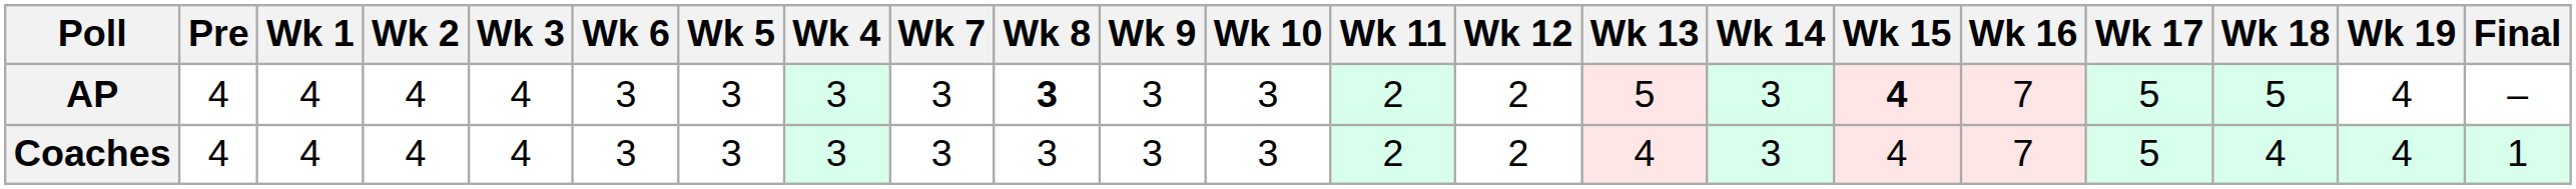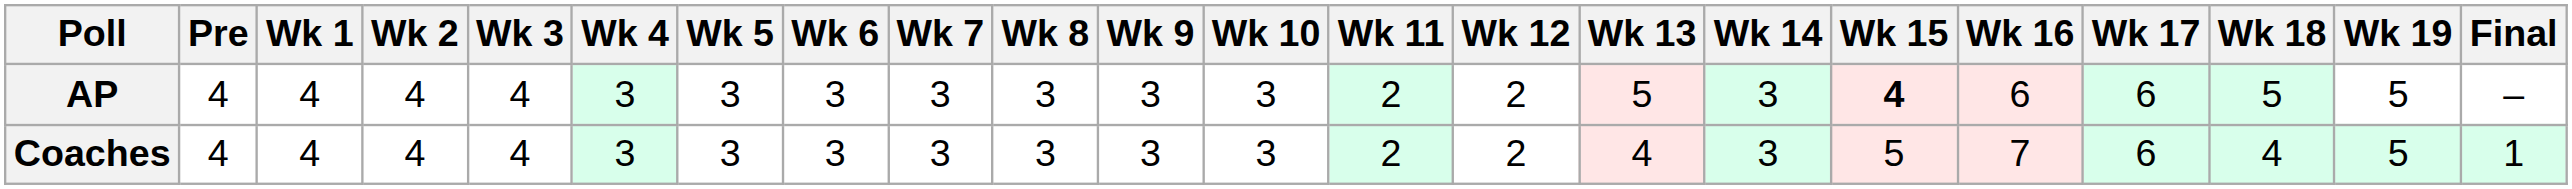columns swapped: Wk 4 <-> Wk 6
AP | Wk 8: bold -> normal
AP | Wk 16: 7 -> 6
AP | Wk 17: 5 -> 6
AP | Wk 19: 4 -> 5
Coaches | Wk 15: 4 -> 5
Coaches | Wk 17: 5 -> 6
Coaches | Wk 19: 4 -> 5
